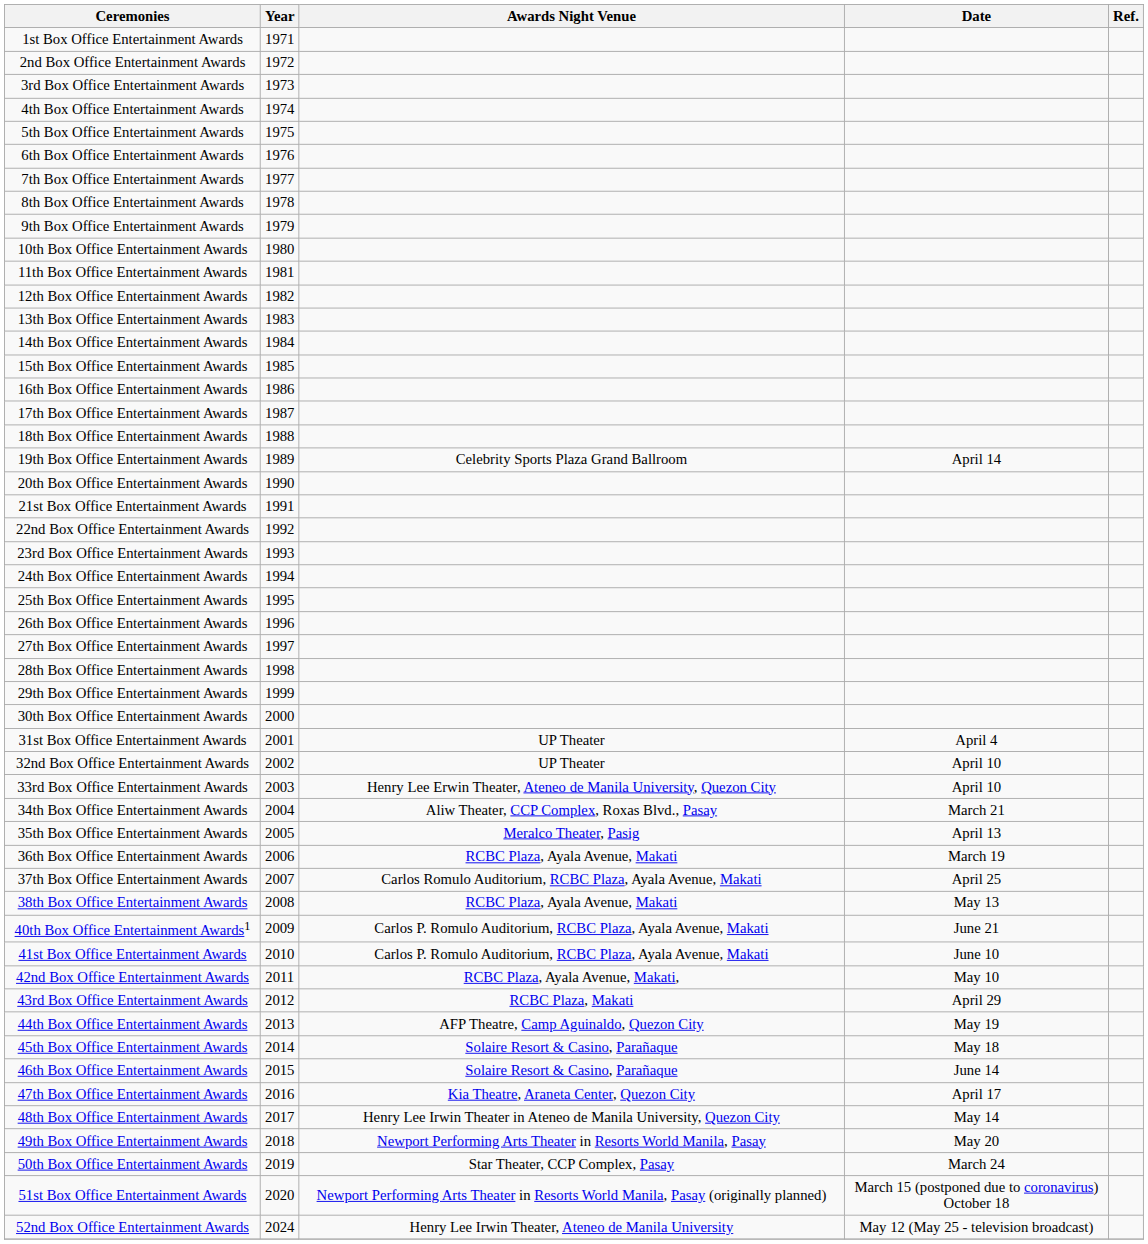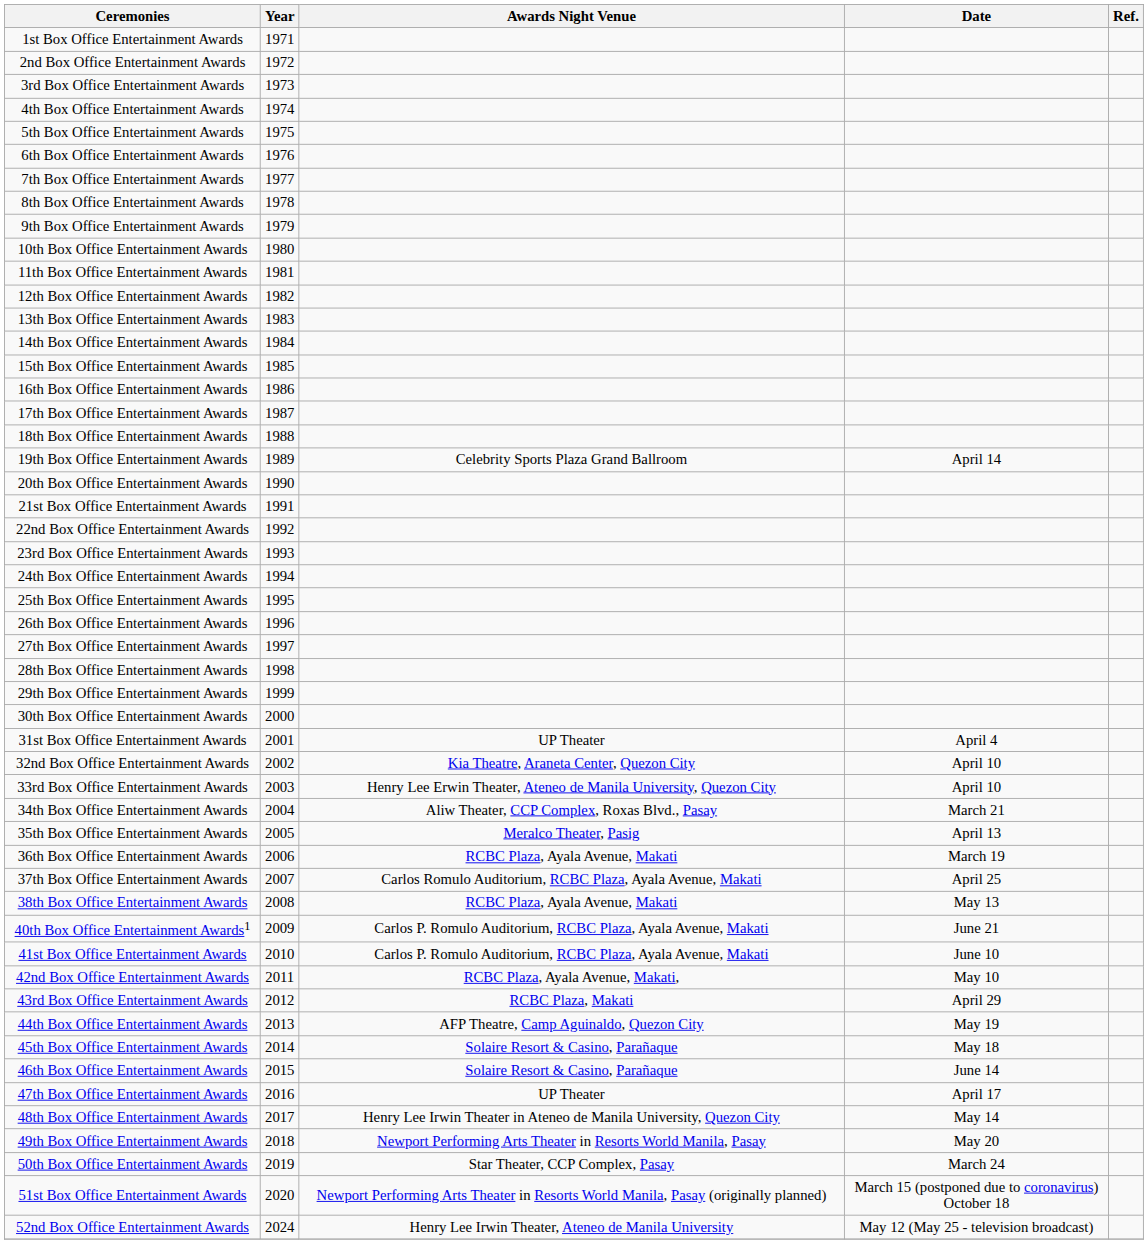32nd Box Office Entertainment Awards | Awards Night Venue: UP Theater -> Kia Theatre, Araneta Center, Quezon City
47th Box Office Entertainment Awards | Awards Night Venue: Kia Theatre, Araneta Center, Quezon City -> UP Theater
